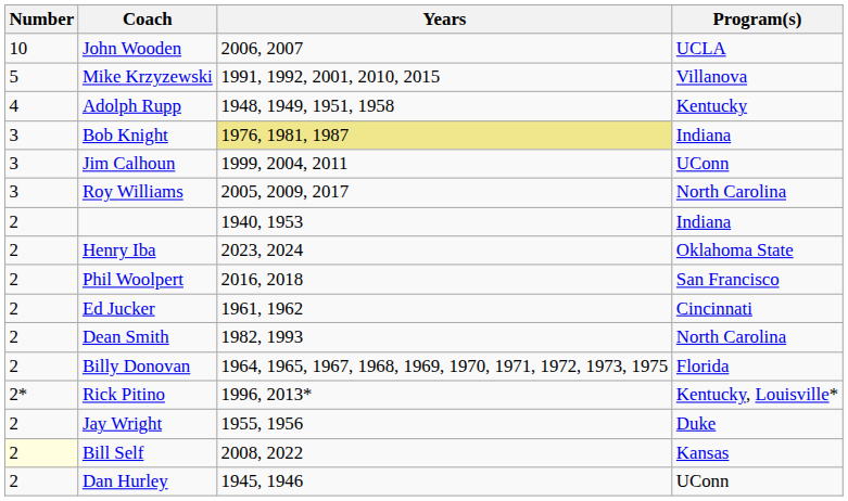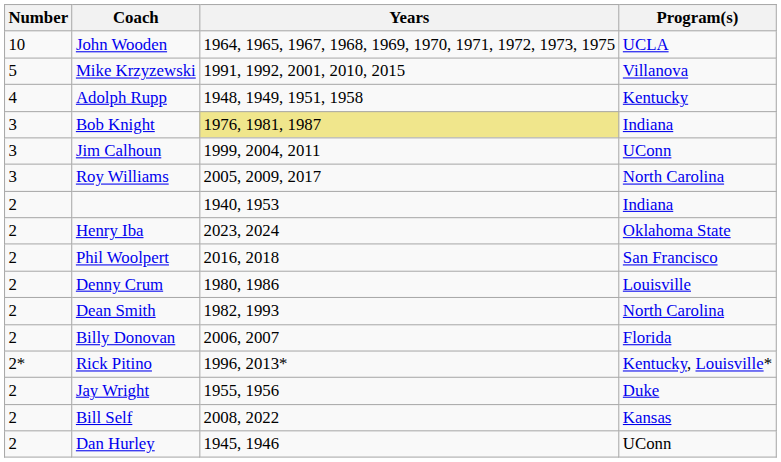John Wooden | Years: 2006, 2007 -> 1964, 1965, 1967, 1968, 1969, 1970, 1971, 1972, 1973, 1975
- row: 2 | Ed Jucker | 1961, 1962 | Cincinnati
+ row: 2 | Denny Crum | 1980, 1986 | Louisville
Billy Donovan | Years: 1964, 1965, 1967, 1968, 1969, 1970, 1971, 1972, 1973, 1975 -> 2006, 2007
Bill Self | Number: lightyellow background -> no background
